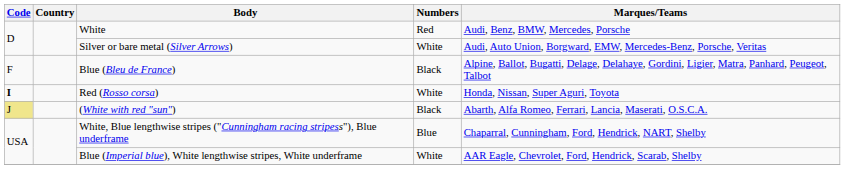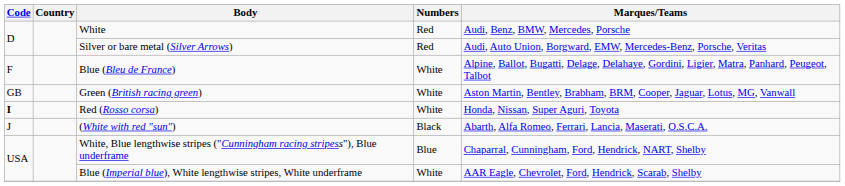Silver or bare metal (Silver Arrows) | Numbers: White -> Red
Blue (Bleu de France) | Numbers: Black -> White
+ row: GB | Green (British racing green) | White | Aston Martin, Bentley, Brabham, BRM, Cooper, Jaguar, Lotus, MG, Vanwall
(White with red "sun") | Code: khaki background -> no background
